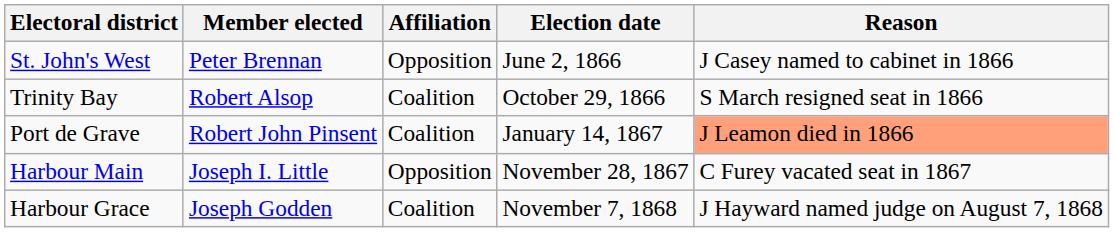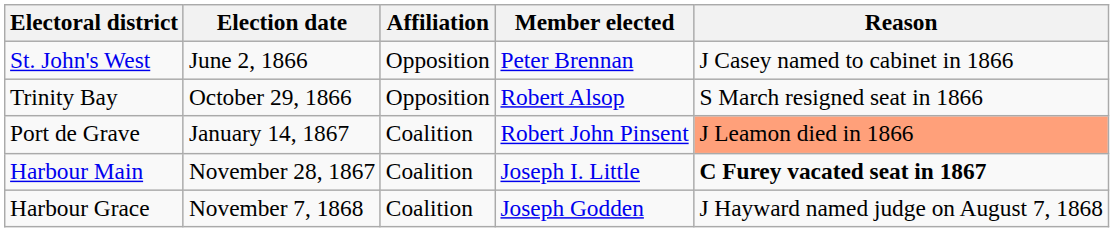columns swapped: Member elected <-> Election date
Trinity Bay | Affiliation: Coalition -> Opposition
Harbour Main | Affiliation: Opposition -> Coalition
Harbour Main | Reason: normal -> bold
